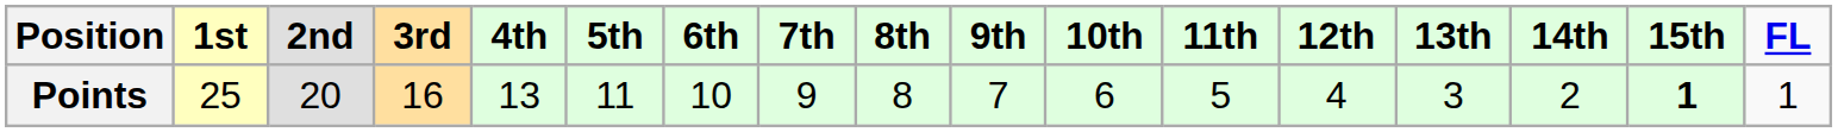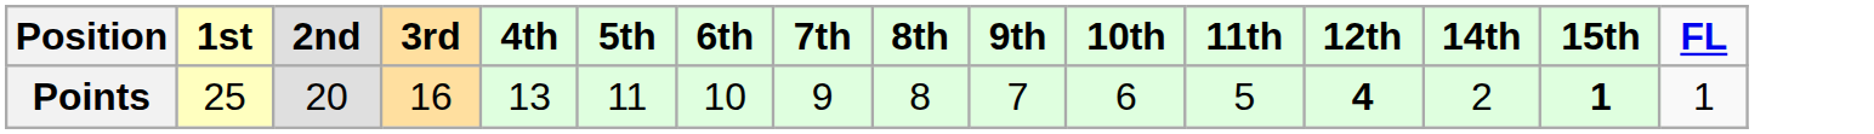- column: 13th | 3
Points | 12th: normal -> bold
